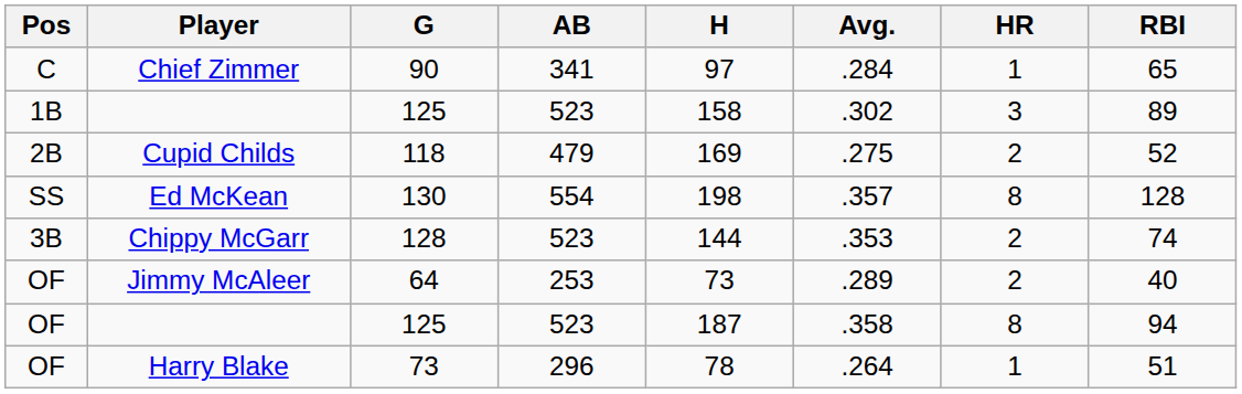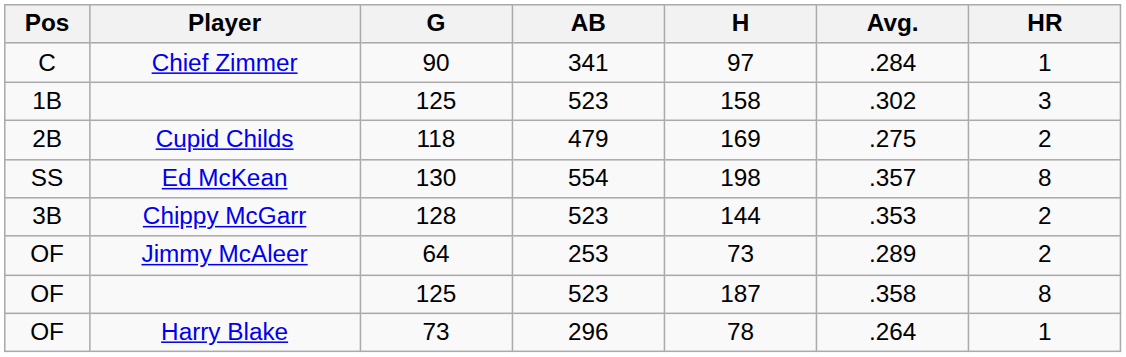- column: RBI | 65 | 89 | 52 | 128 | 74 | 40 | 94 | 51
